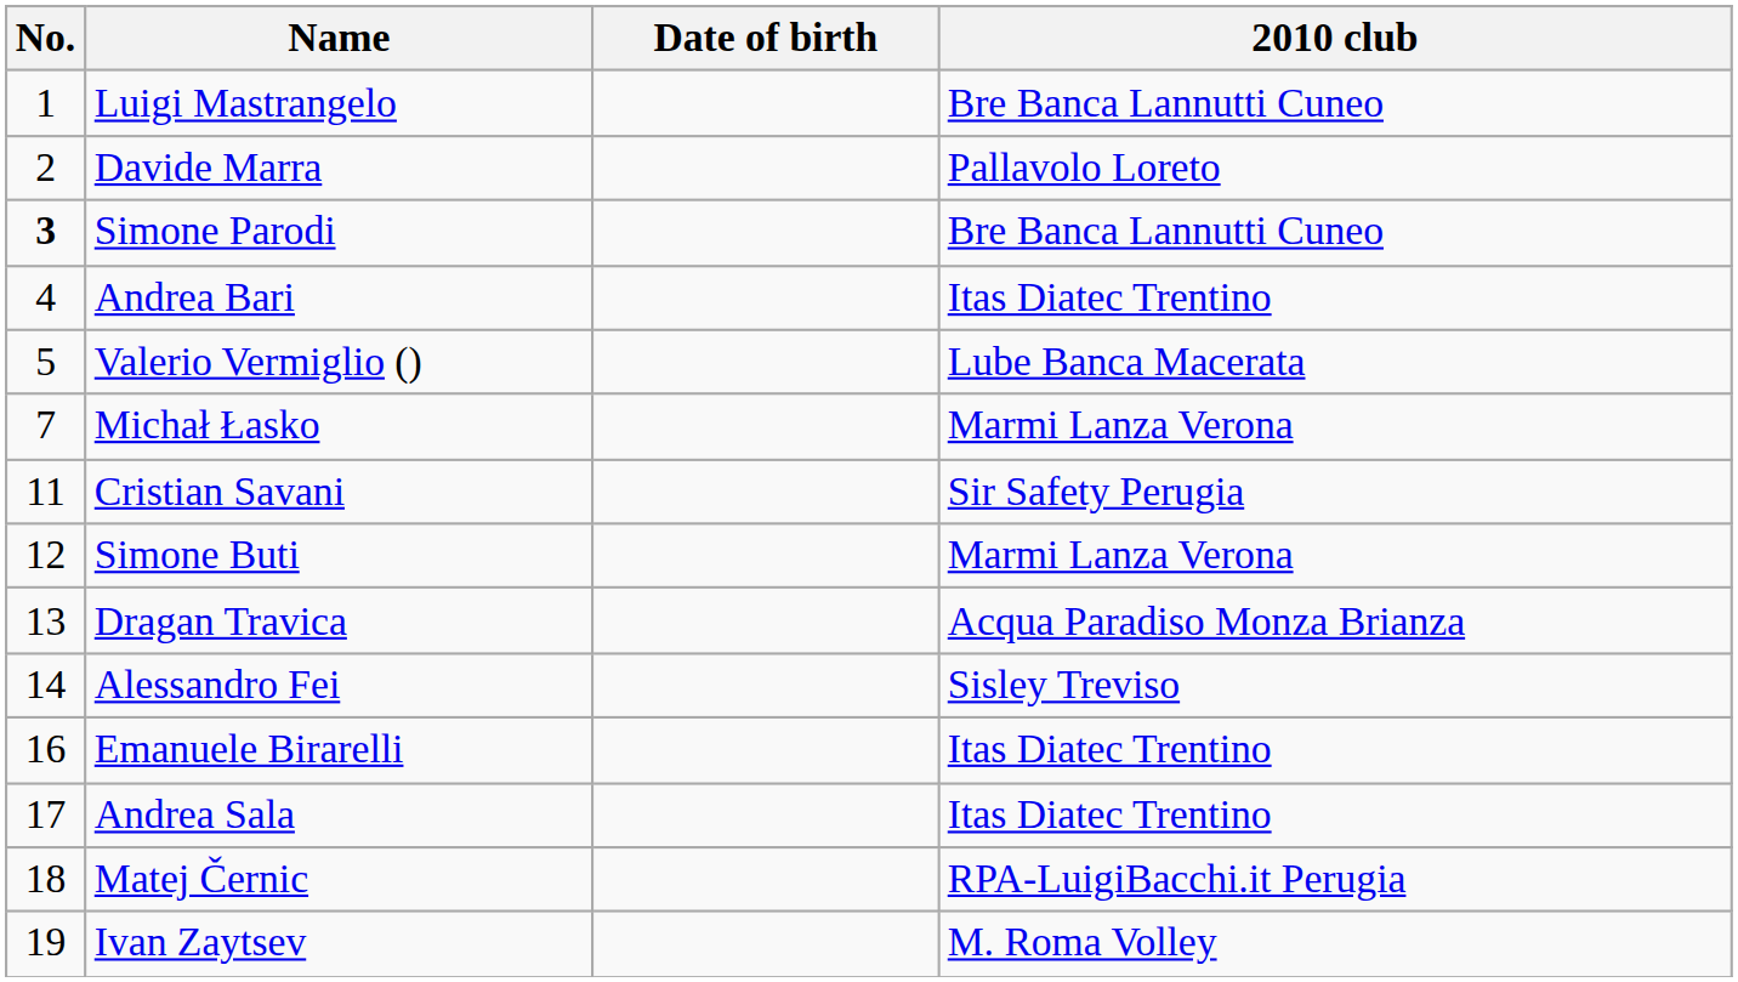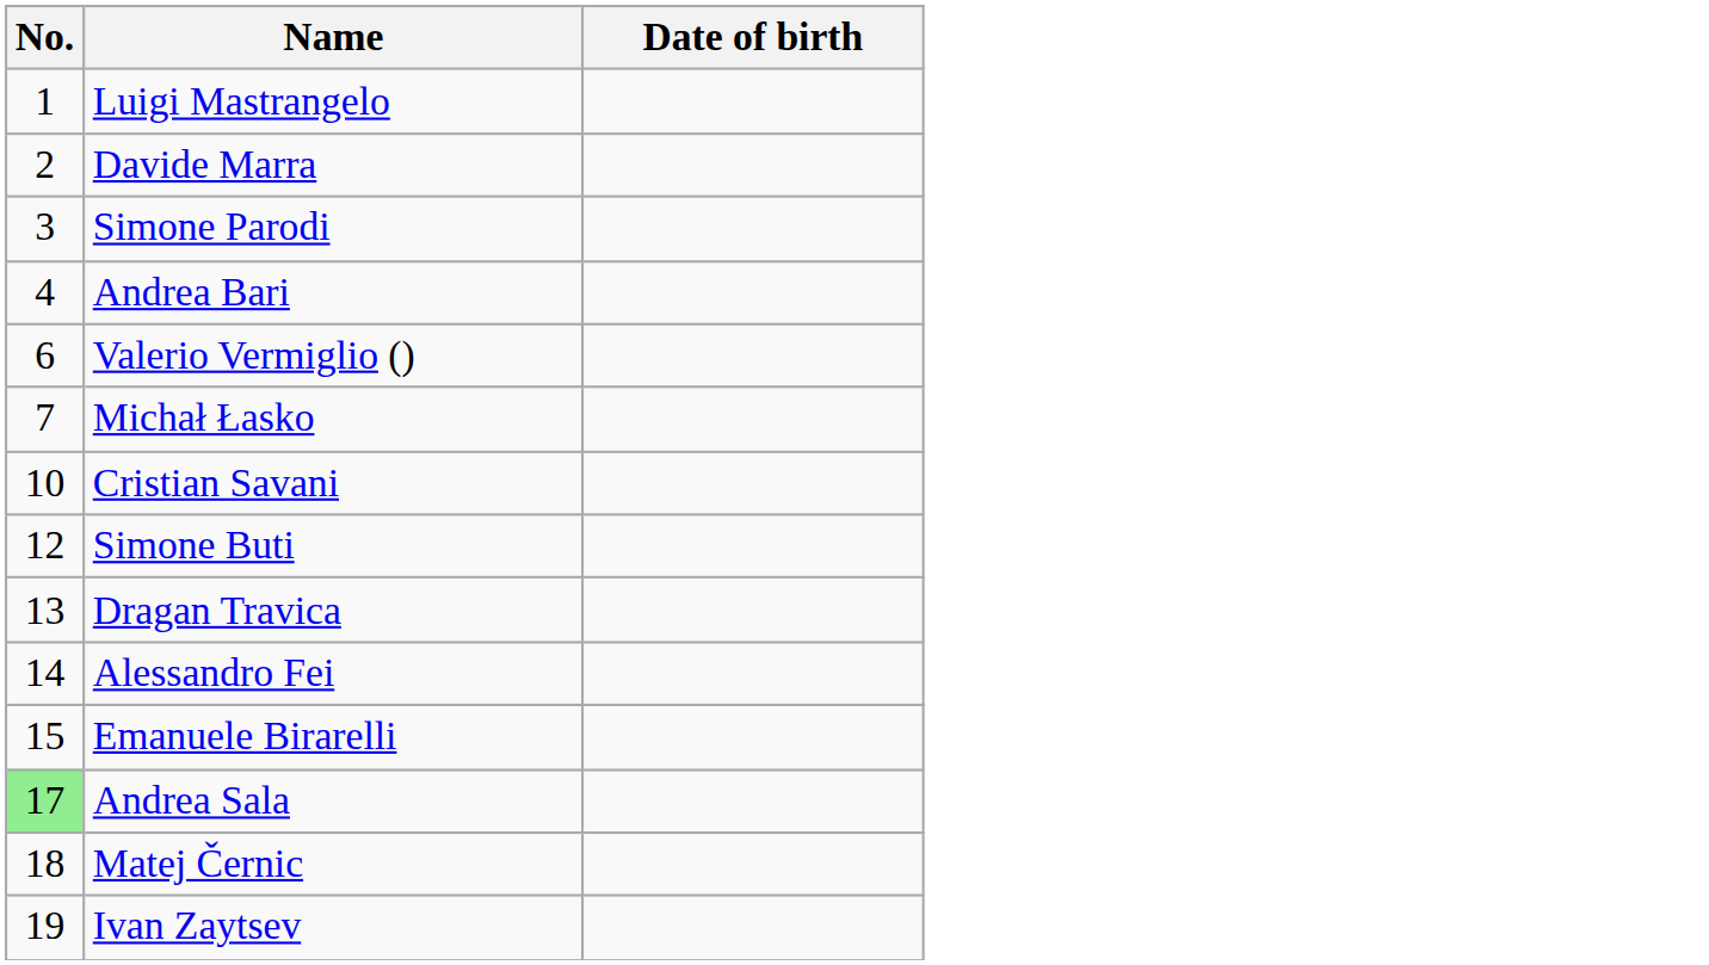- column: 2010 club | Bre Banca Lannutti Cuneo | Pallavolo Loreto | Bre Banca Lannutti Cuneo | Itas Diatec Trentino | Lube Banca Macerata | Marmi Lanza Verona | Sir Safety Perugia | Marmi Lanza Verona | Acqua Paradiso Monza Brianza | Sisley Treviso | Itas Diatec Trentino | Itas Diatec Trentino | RPA-LuigiBacchi.it Perugia | M. Roma Volley
Simone Parodi | No.: bold -> normal
Valerio Vermiglio () | No.: 5 -> 6
Cristian Savani | No.: 11 -> 10
Emanuele Birarelli | No.: 16 -> 15
Andrea Sala | No.: no background -> lightgreen background
